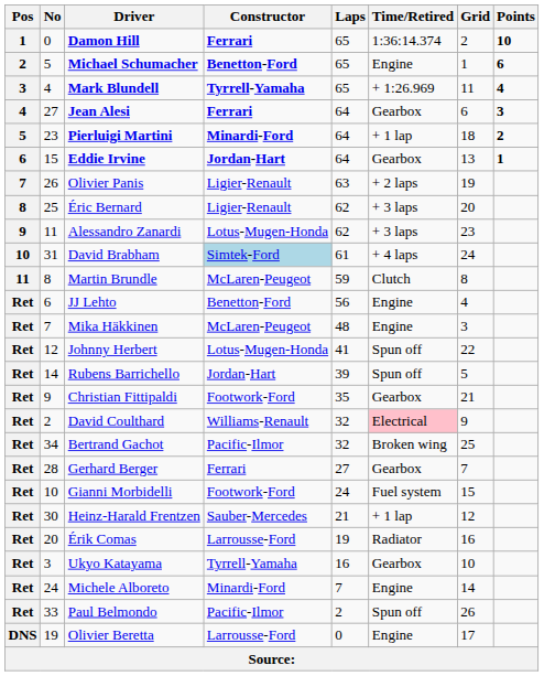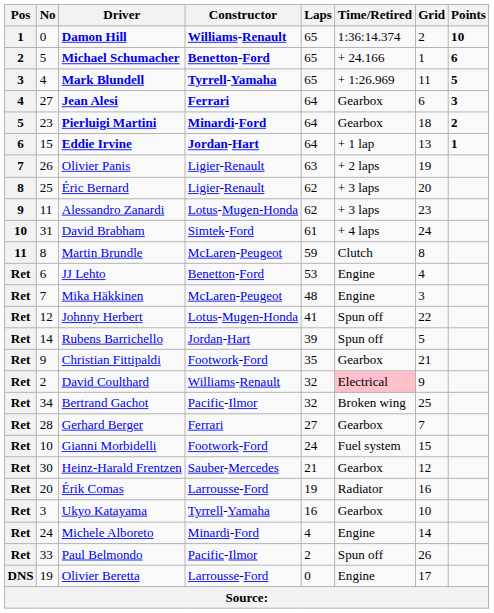Damon Hill | Constructor: Ferrari -> Williams-Renault
Michael Schumacher | Time/Retired: Engine -> + 24.166
Mark Blundell | Points: 4 -> 5
Pierluigi Martini | Time/Retired: + 1 lap -> Gearbox
Eddie Irvine | Time/Retired: Gearbox -> + 1 lap
David Brabham | Constructor: lightblue background -> no background
JJ Lehto | Laps: 56 -> 53
Heinz-Harald Frentzen | Time/Retired: + 1 lap -> Gearbox
Michele Alboreto | Laps: 7 -> 4
